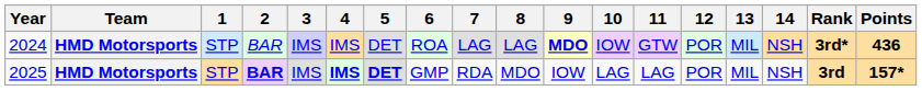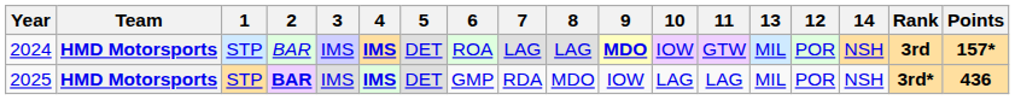columns swapped: 12 <-> 13
2024 | 4: normal -> bold
2024 | Rank: 3rd* -> 3rd
2024 | Points: 436 -> 157*
2025 | 5: bold -> normal
2025 | Rank: 3rd -> 3rd*
2025 | Points: 157* -> 436
